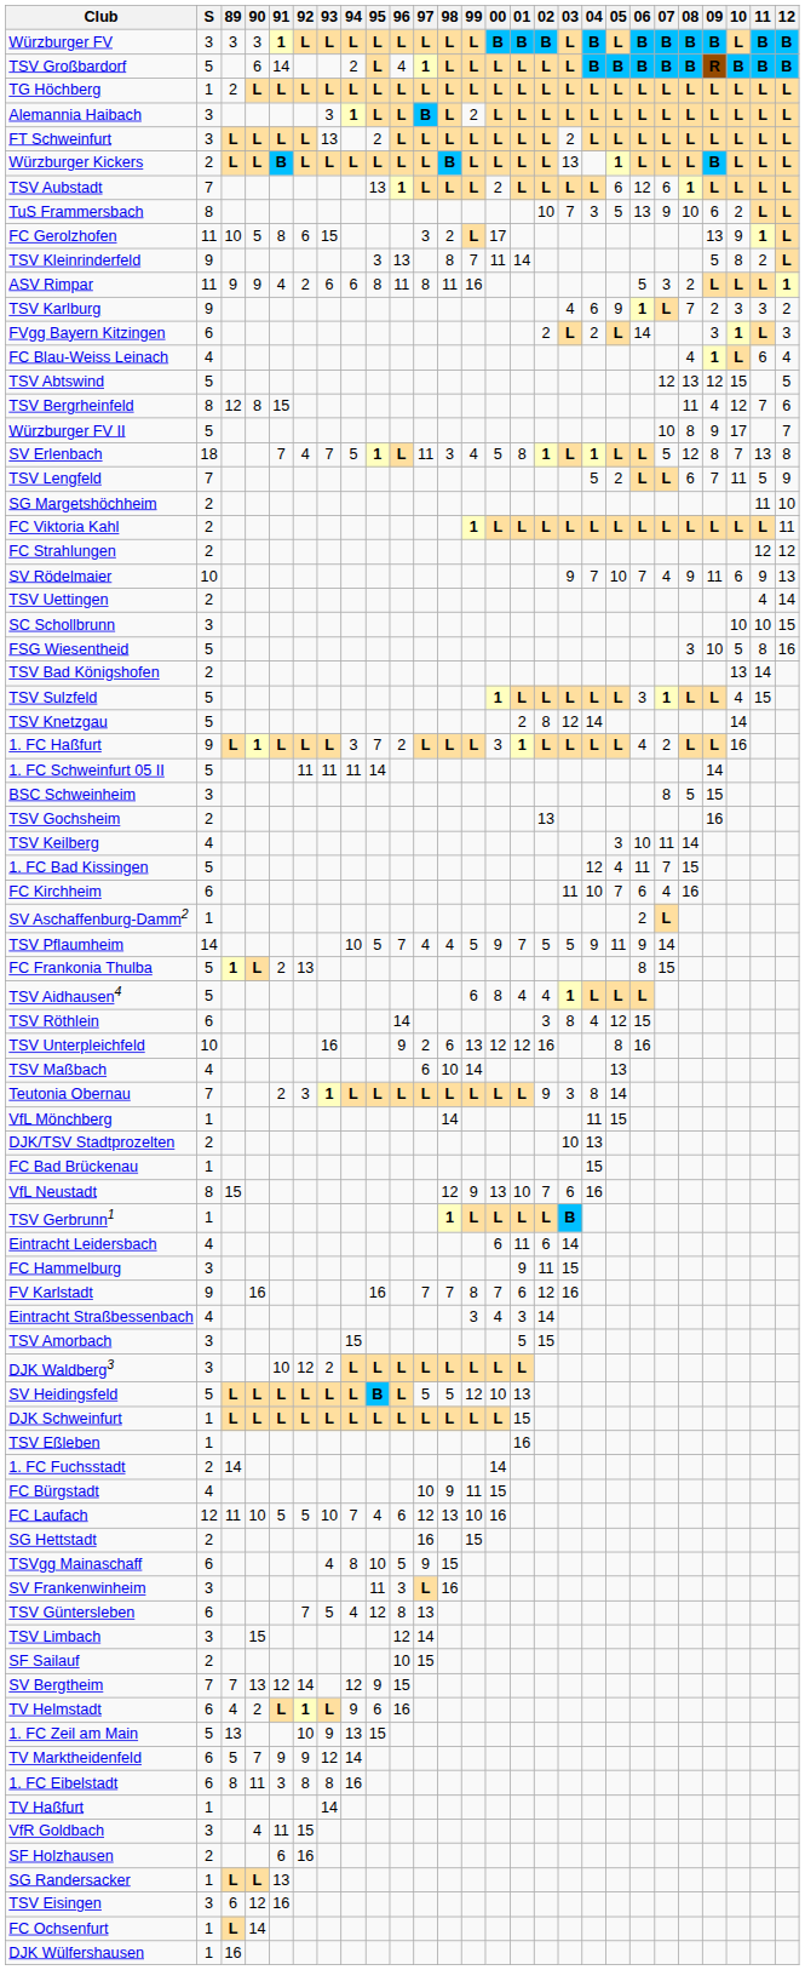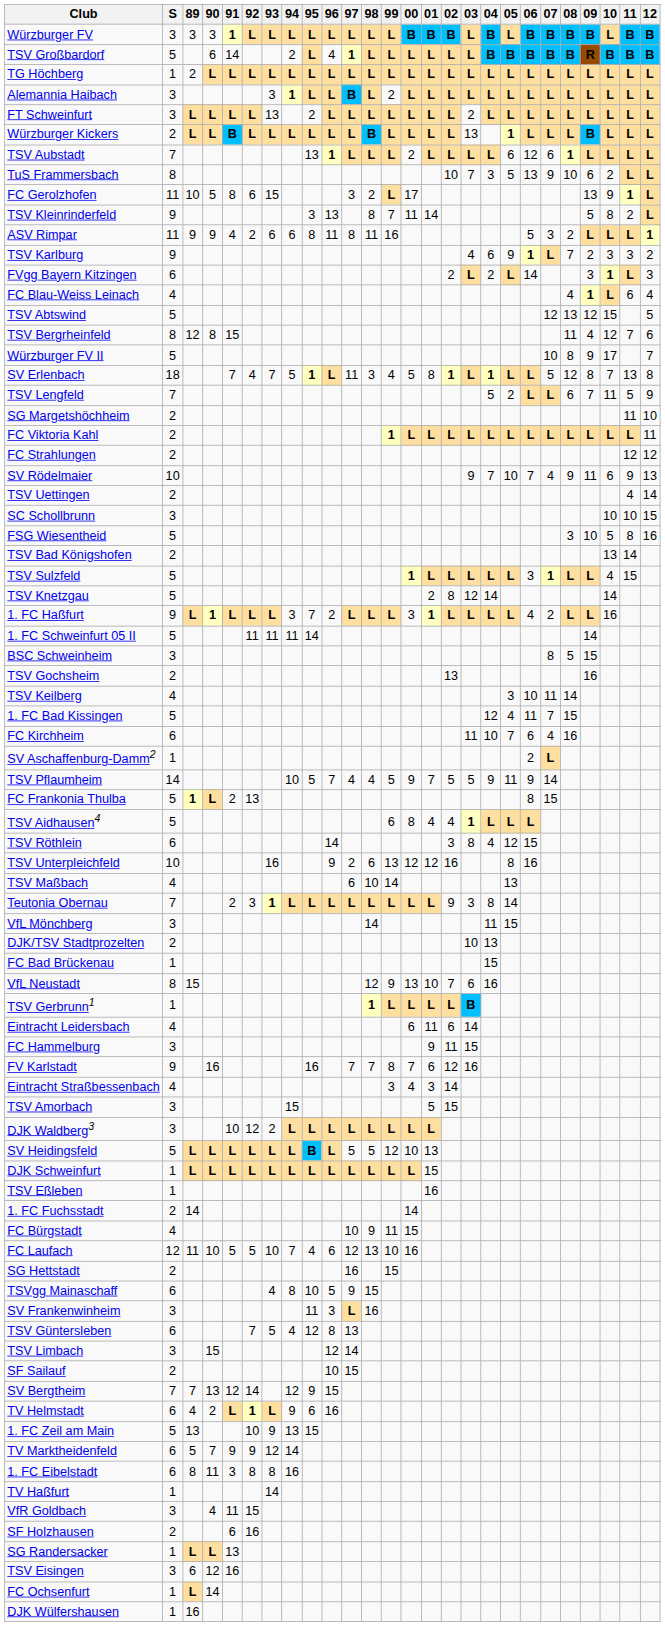VfL Mönchberg | S: 1 -> 3
